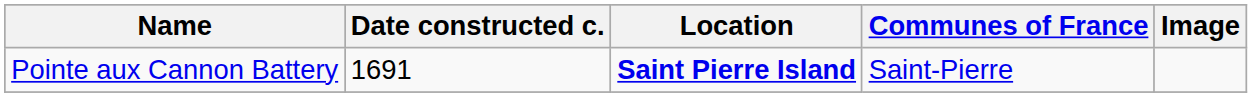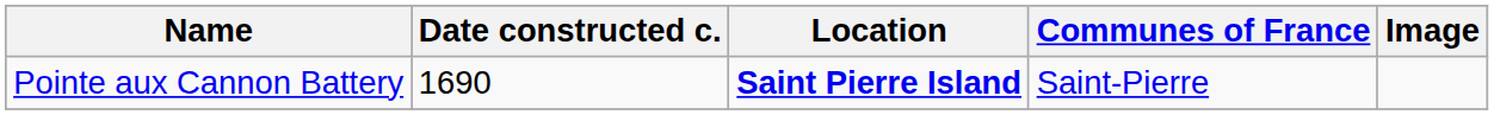Pointe aux Cannon Battery | Date constructed c.: 1691 -> 1690
